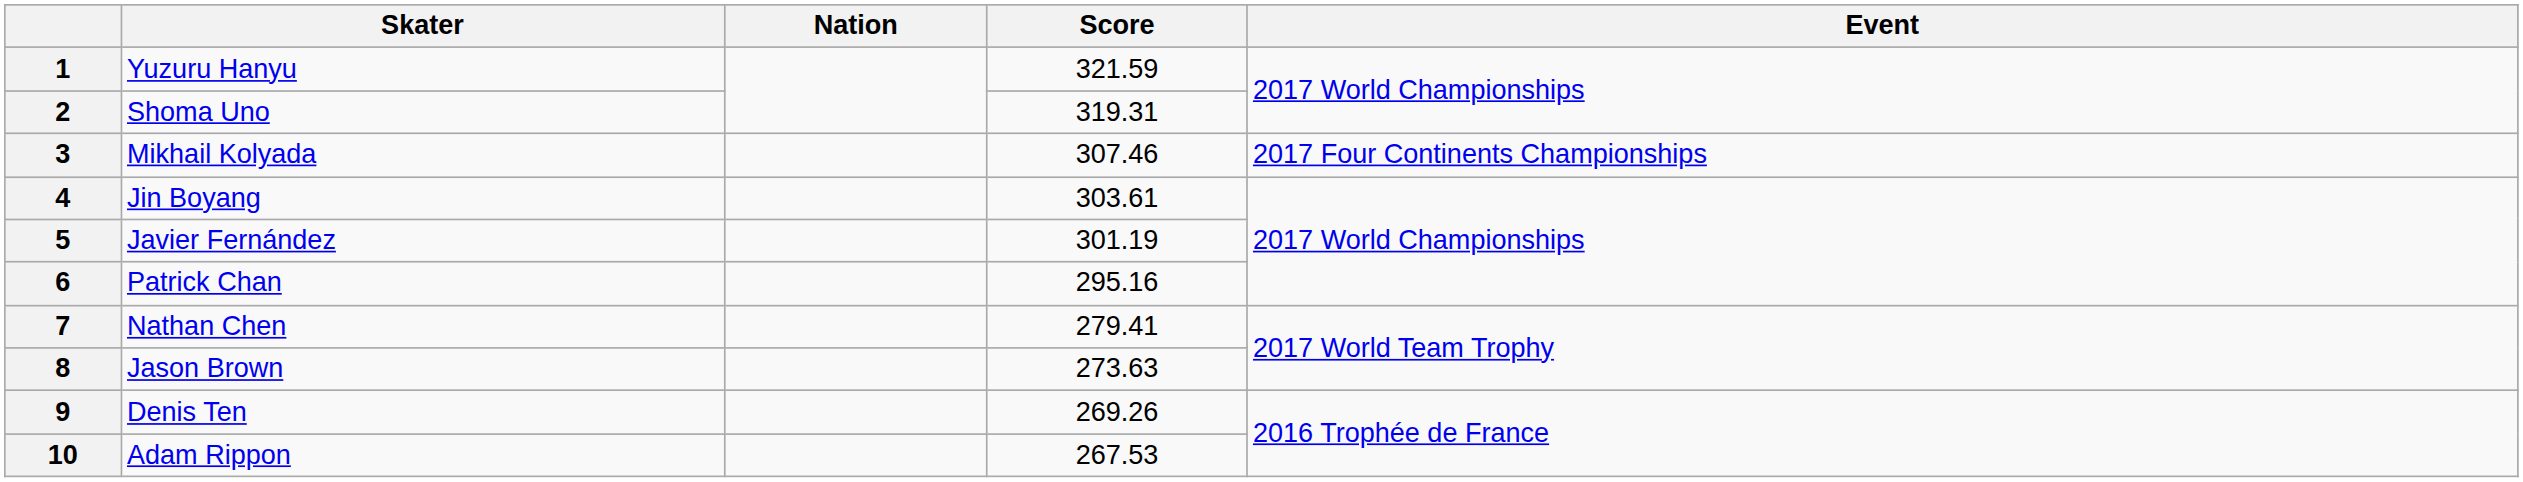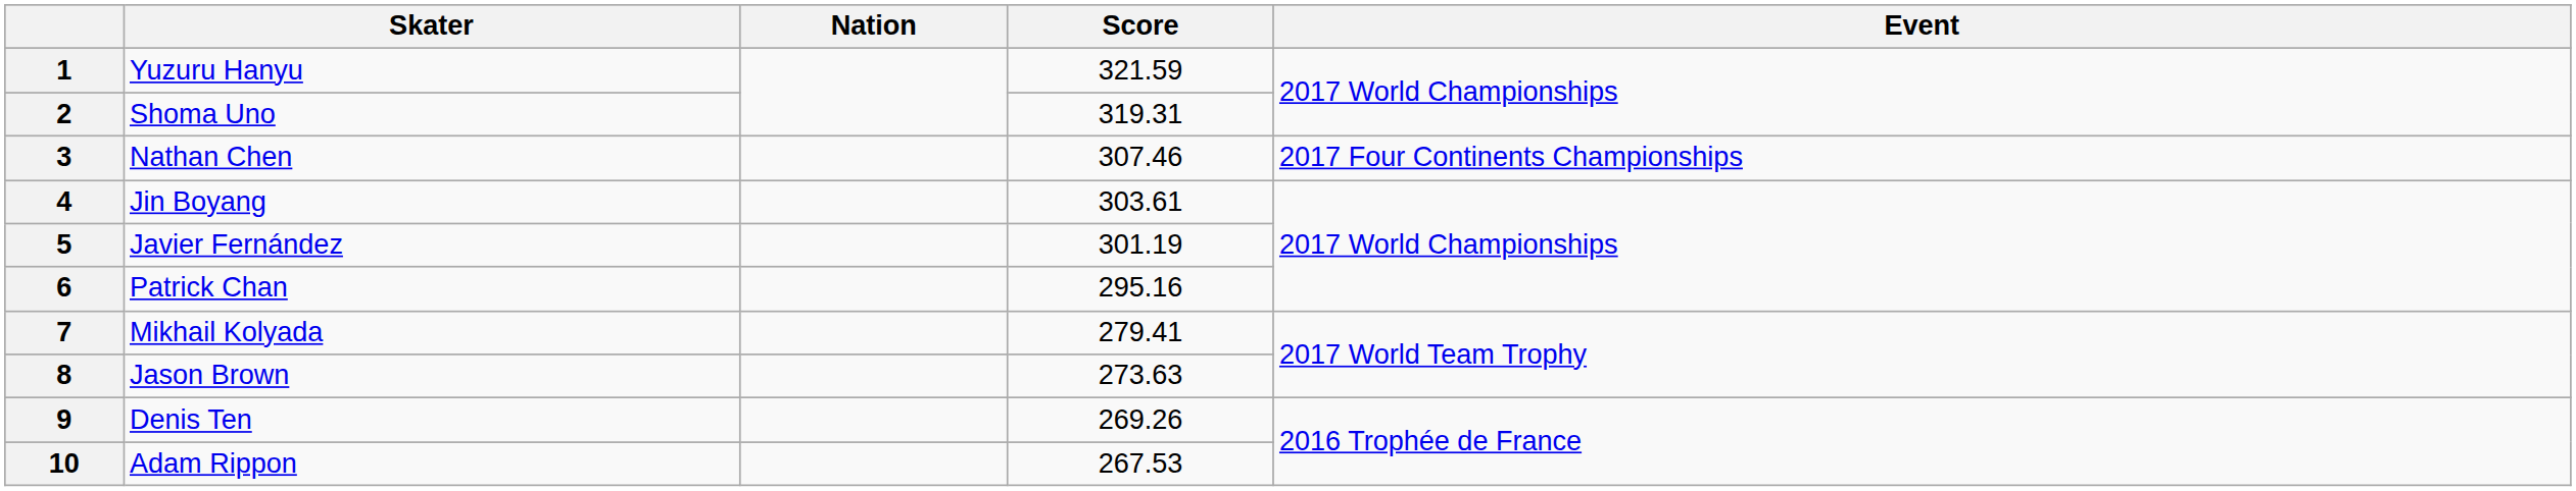3 | Skater: Mikhail Kolyada -> Nathan Chen
7 | Skater: Nathan Chen -> Mikhail Kolyada
